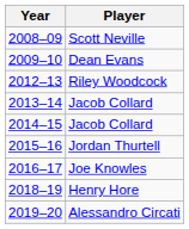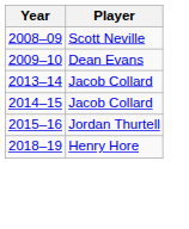- row: 2012–13 | Riley Woodcock
- row: 2016–17 | Joe Knowles
- row: 2019–20 | Alessandro Circati
